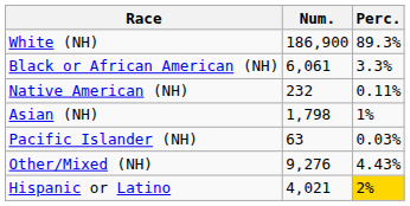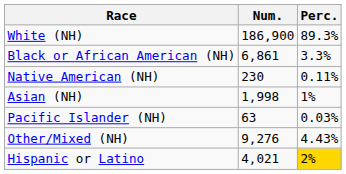Black or African American (NH) | Num.: 6,061 -> 6,861
Native American (NH) | Num.: 232 -> 230
Asian (NH) | Num.: 1,798 -> 1,998
